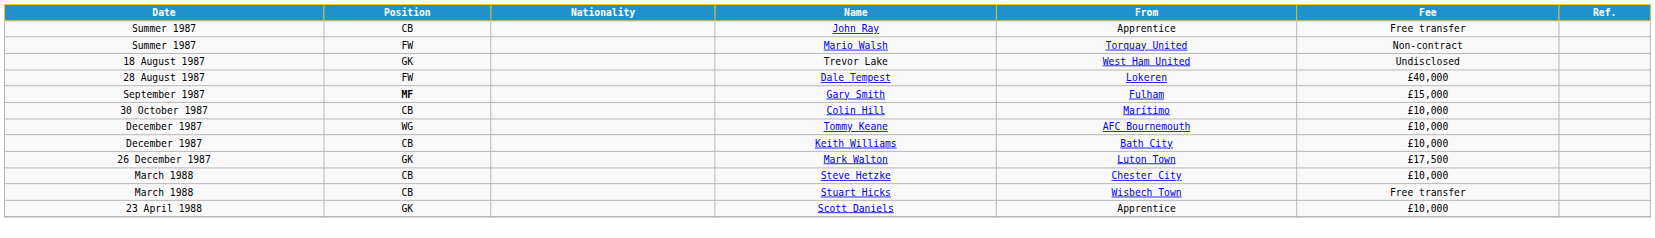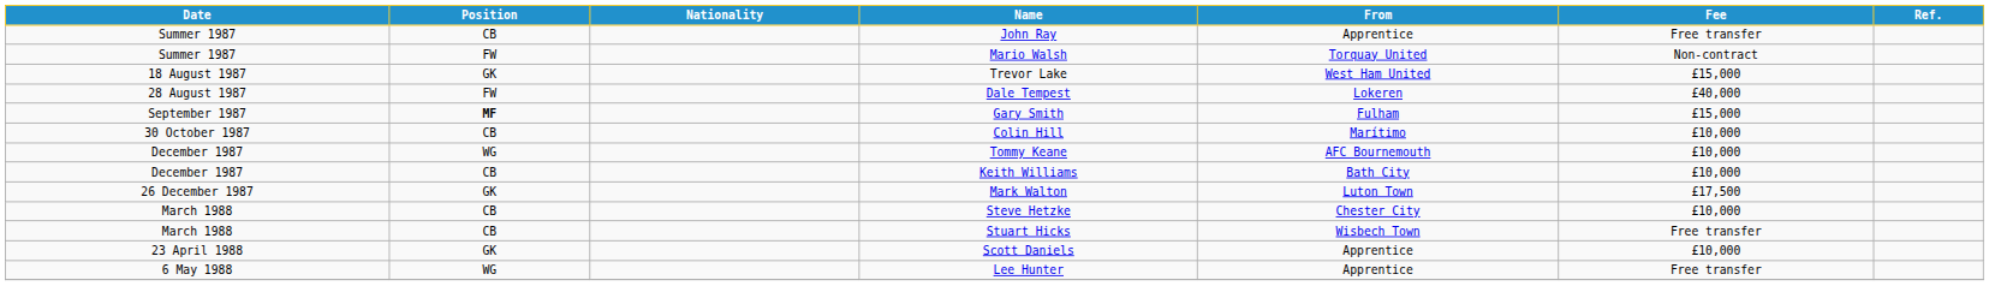Trevor Lake | Fee: Undisclosed -> £15,000
+ row: 6 May 1988 | WG | Lee Hunter | Apprentice | Free transfer
